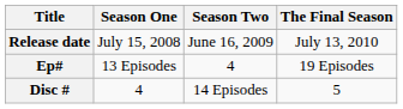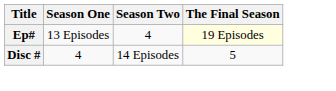- row: Release date | July 15, 2008 | June 16, 2009 | July 13, 2010
Ep# | The Final Season: no background -> lightyellow background
